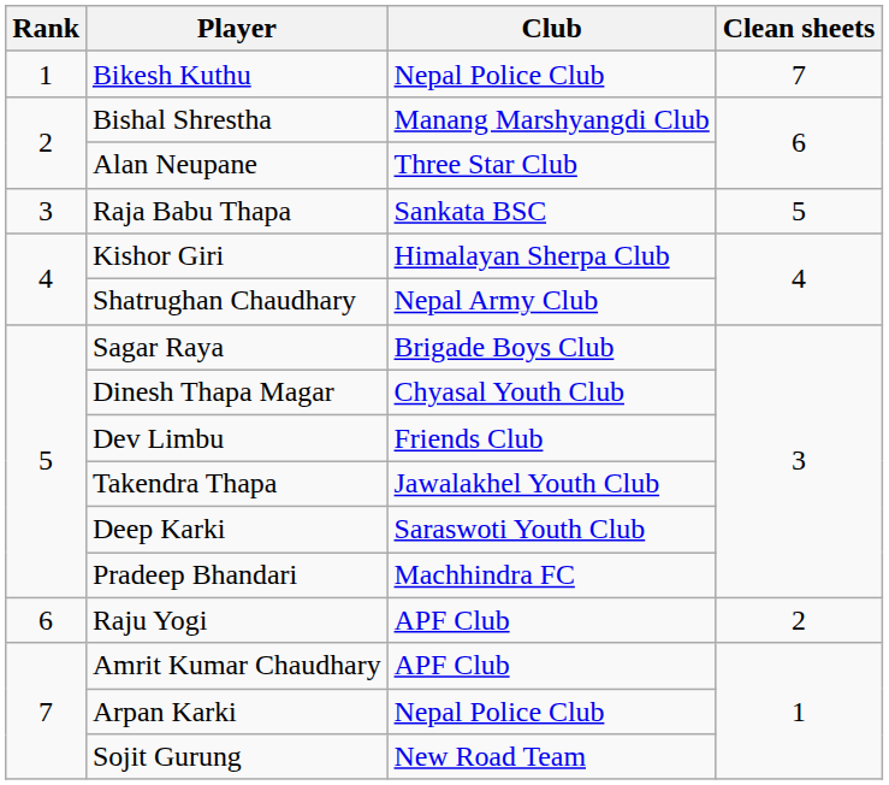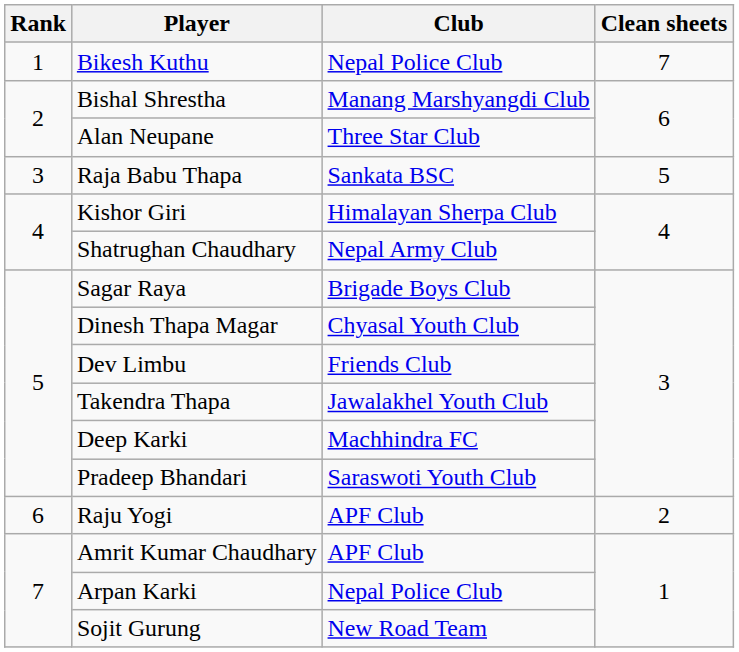Deep Karki | Club: Saraswoti Youth Club -> Machhindra FC
Pradeep Bhandari | Club: Machhindra FC -> Saraswoti Youth Club
